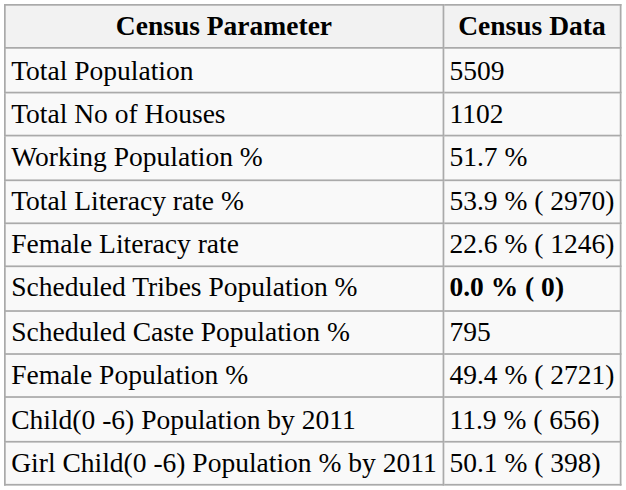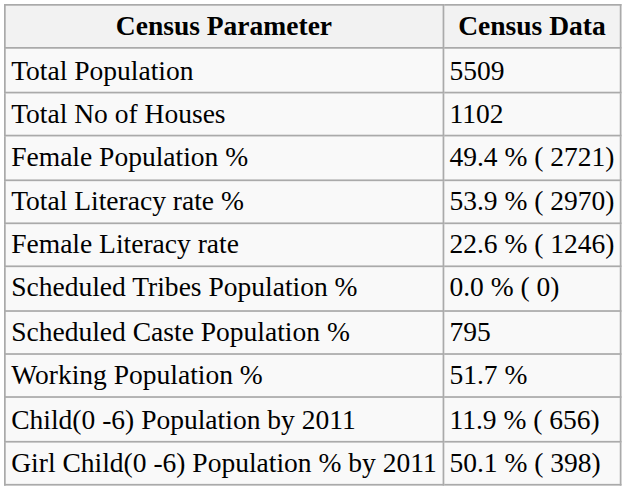rows swapped: Female Population % <-> Working Population %
Scheduled Tribes Population % | Census Data: bold -> normal
